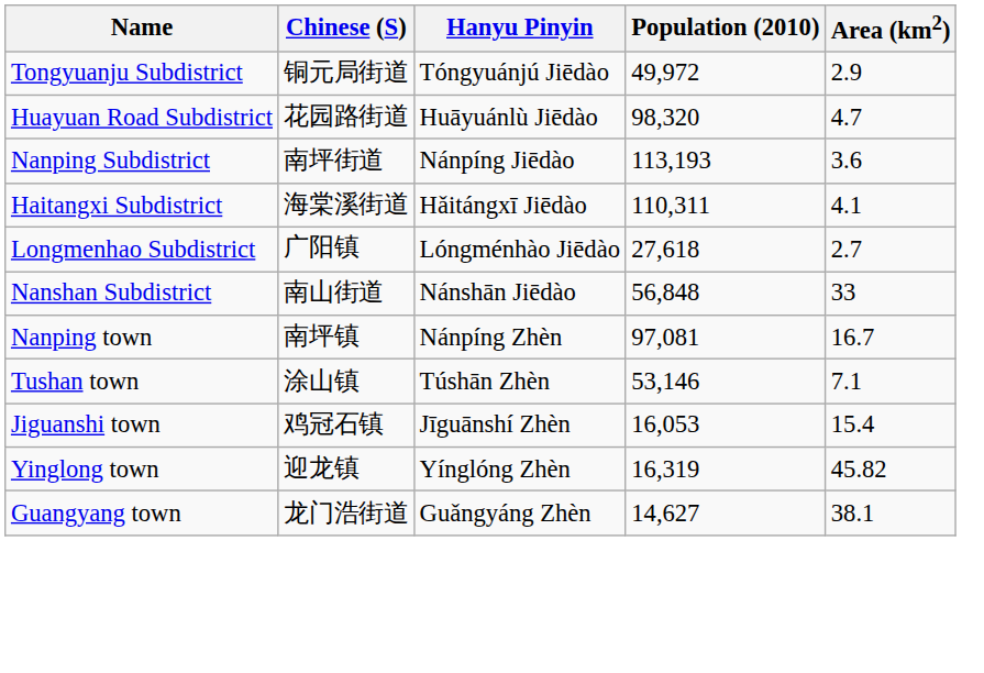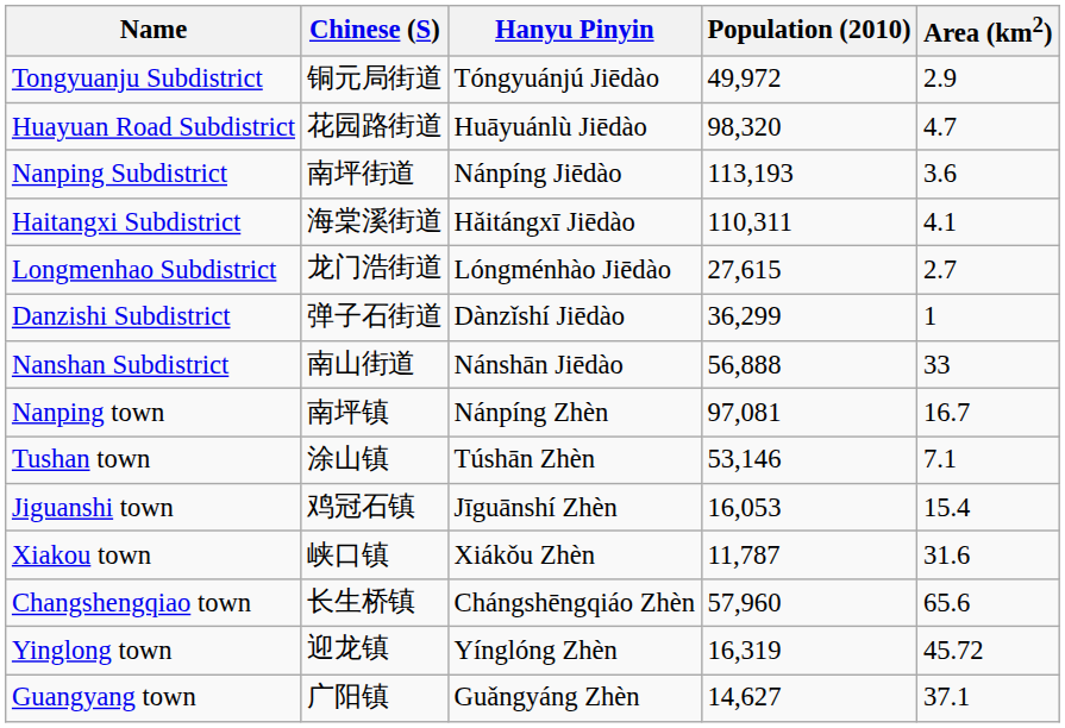Longmenhao Subdistrict | Chinese (S): 广阳镇 -> 龙门浩街道
Longmenhao Subdistrict | Population (2010): 27,618 -> 27,615
+ row: Danzishi Subdistrict | 弹子石街道 | Dànzǐshí Jiēdào | 36,299 | 1
Nanshan Subdistrict | Population (2010): 56,848 -> 56,888
+ row: Xiakou town | 峡口镇 | Xiákǒu Zhèn | 11,787 | 31.6
+ row: Changshengqiao town | 长生桥镇 | Chángshēngqiáo Zhèn | 57,960 | 65.6
Yinglong town | Area (km2): 45.82 -> 45.72
Guangyang town | Chinese (S): 龙门浩街道 -> 广阳镇
Guangyang town | Area (km2): 38.1 -> 37.1
